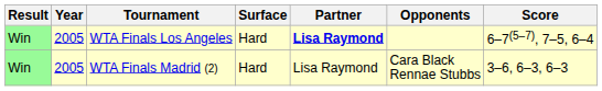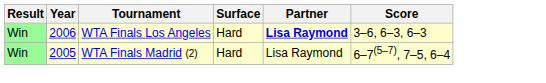- column: Opponents | Cara Black Rennae Stubbs
WTA Finals Los Angeles | Year: 2005 -> 2006
WTA Finals Los Angeles | Score: 6–7(5–7), 7–5, 6–4 -> 3–6, 6–3, 6–3
WTA Finals Madrid (2) | Score: 3–6, 6–3, 6–3 -> 6–7(5–7), 7–5, 6–4
